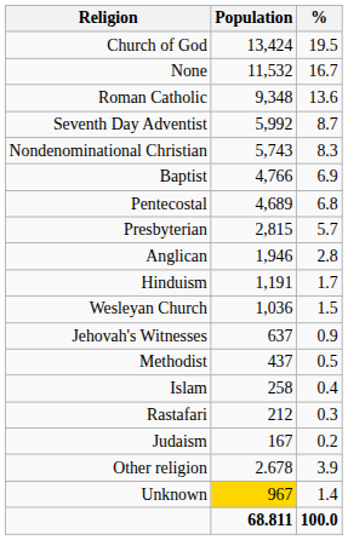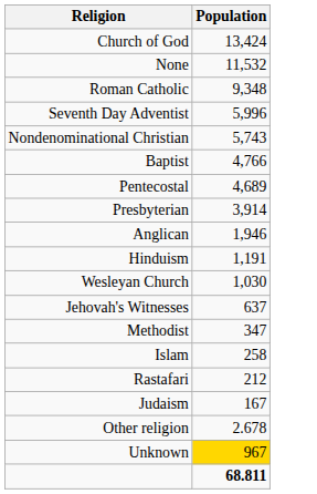- column: % | 19.5 | 16.7 | 13.6 | 8.7 | 8.3 | 6.9 | 6.8 | 5.7 | 2.8 | 1.7 | 1.5 | 0.9 | 0.5 | 0.4 | 0.3 | 0.2 | 3.9 | 1.4 | 100.0
Seventh Day Adventist | Population: 5,992 -> 5,996
Presbyterian | Population: 2,815 -> 3,914
Wesleyan Church | Population: 1,036 -> 1,030
Methodist | Population: 437 -> 347
